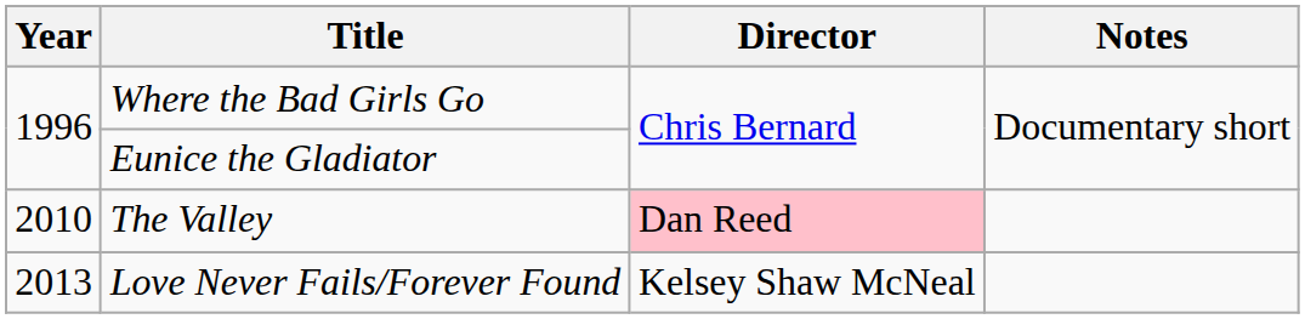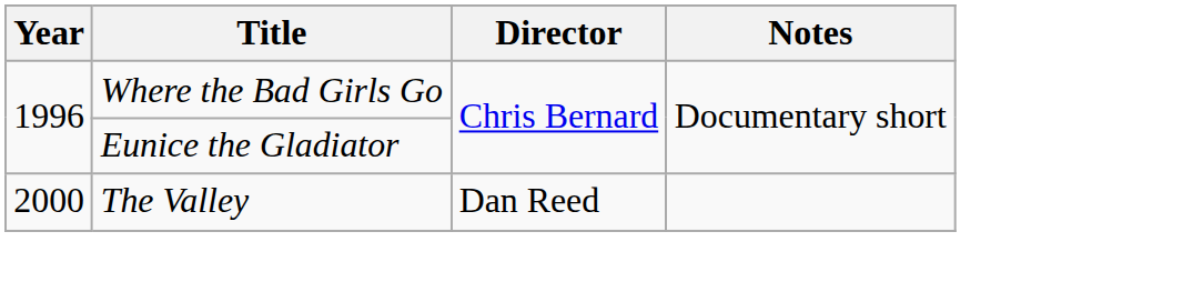The Valley | Year: 2010 -> 2000
The Valley | Director: pink background -> no background
- row: 2013 | Love Never Fails/Forever Found | Kelsey Shaw McNeal
